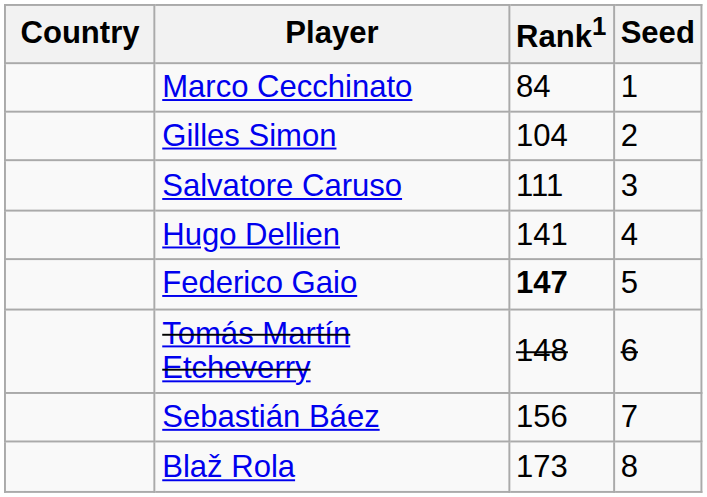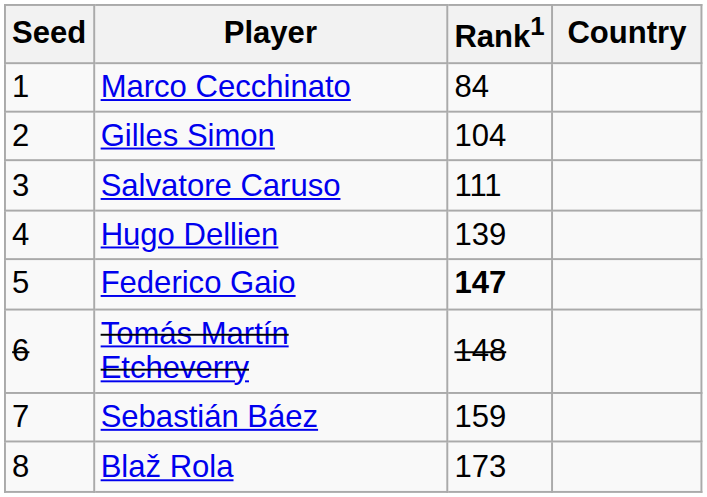columns swapped: Country <-> Seed
Hugo Dellien | Rank1: 141 -> 139
Sebastián Báez | Rank1: 156 -> 159
